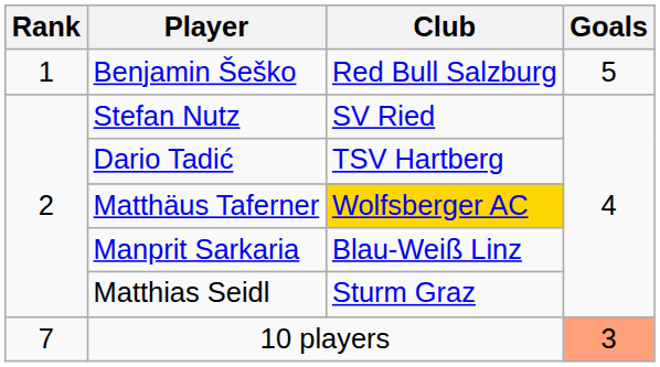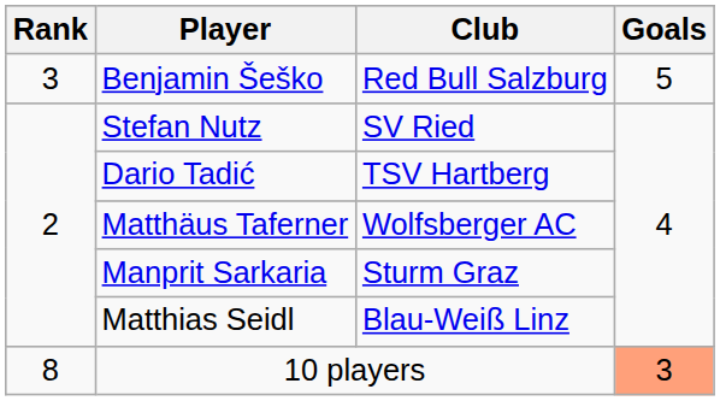Benjamin Šeško | Rank: 1 -> 3
Matthäus Taferner | Club: gold background -> no background
Manprit Sarkaria | Club: Blau-Weiß Linz -> Sturm Graz
Matthias Seidl | Club: Sturm Graz -> Blau-Weiß Linz
10 players | Rank: 7 -> 8
